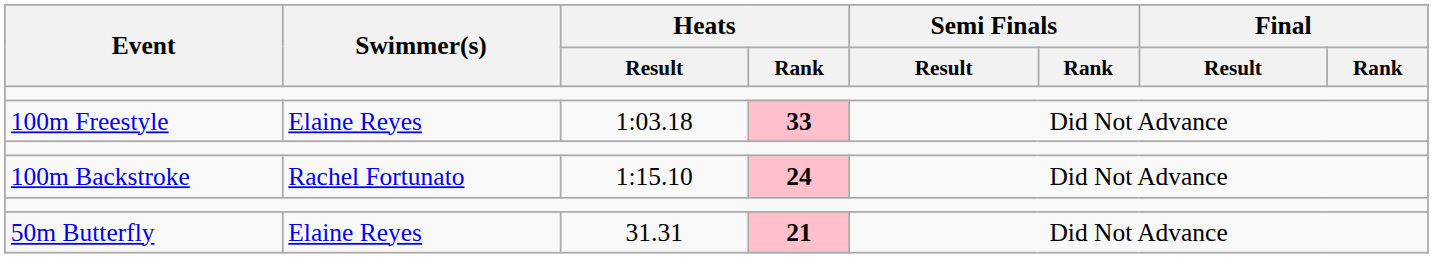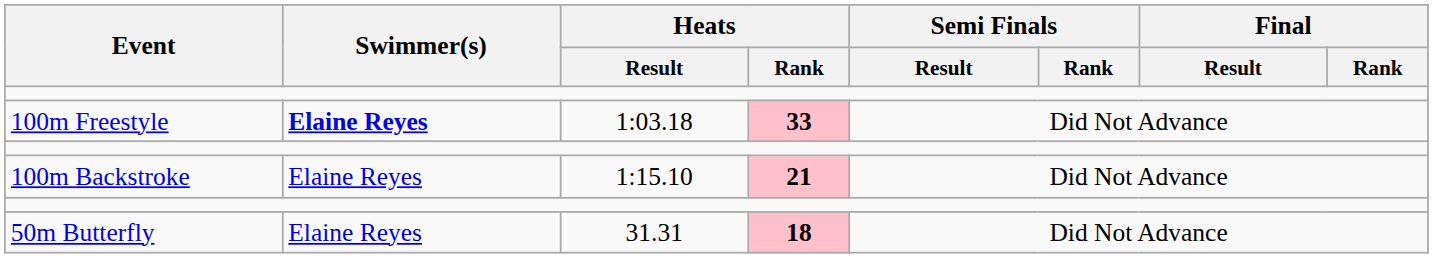100m Freestyle | Swimmer(s): normal -> bold
100m Backstroke | Swimmer(s): Rachel Fortunato -> Elaine Reyes
100m Backstroke | Heats / Rank: 24 -> 21
50m Butterfly | Heats / Rank: 21 -> 18
